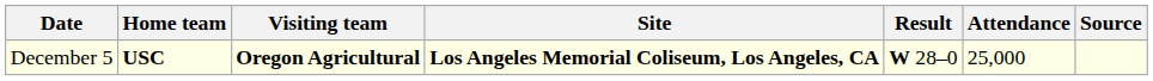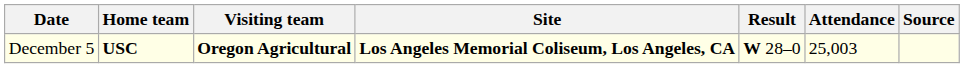December 5 | Attendance: 25,000 -> 25,003
